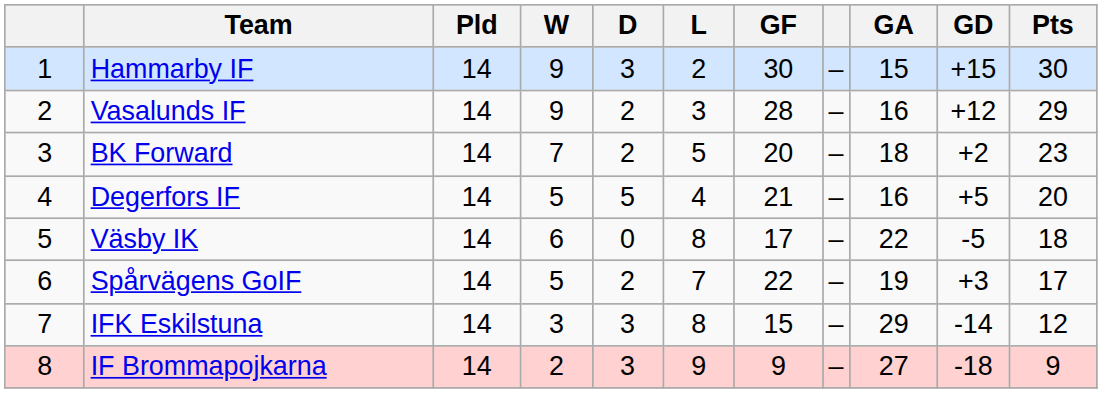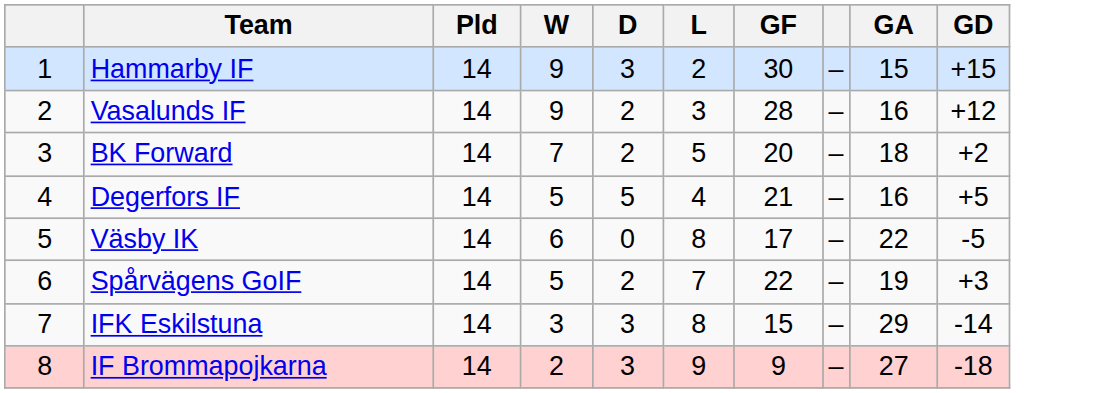- column: Pts | 30 | 29 | 23 | 20 | 18 | 17 | 12 | 9
